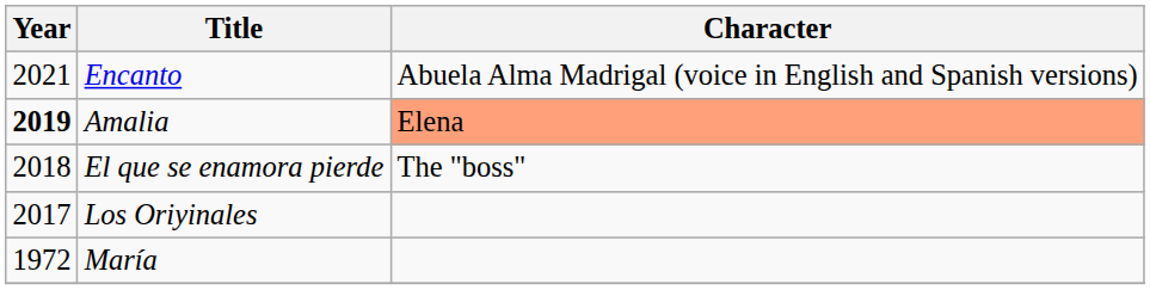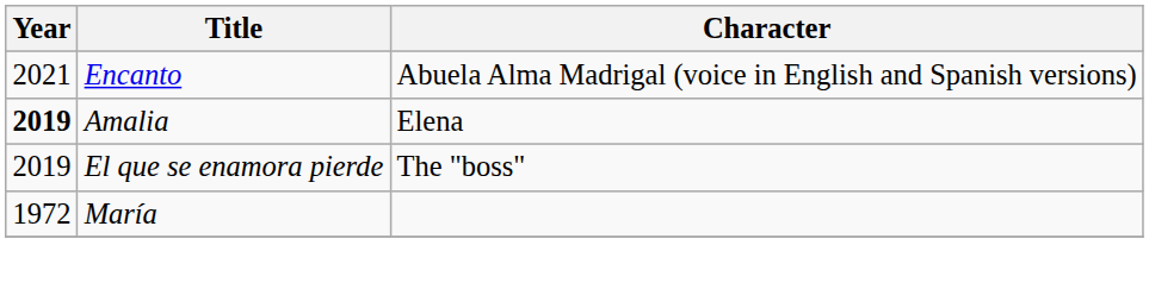Amalia | Character: lightsalmon background -> no background
El que se enamora pierde | Year: 2018 -> 2019
- row: 2017 | Los Oriyinales
